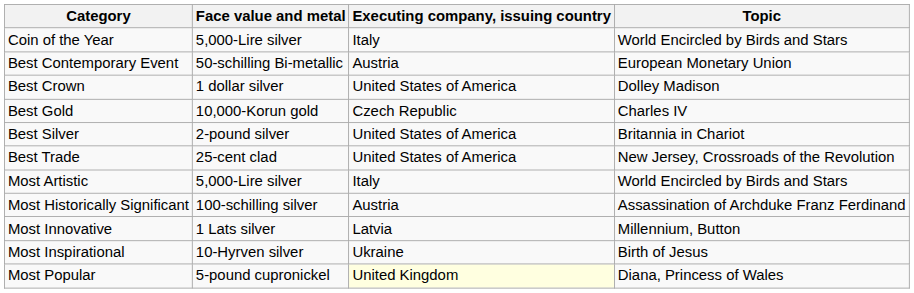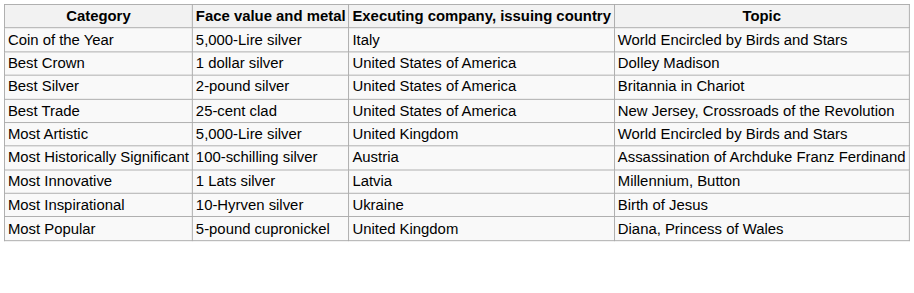- row: Best Contemporary Event | 50-schilling Bi-metallic | Austria | European Monetary Union
- row: Best Gold | 10,000-Korun gold | Czech Republic | Charles IV
Most Artistic | Executing company, issuing country: Italy -> United Kingdom
Most Popular | Executing company, issuing country: lightyellow background -> no background
